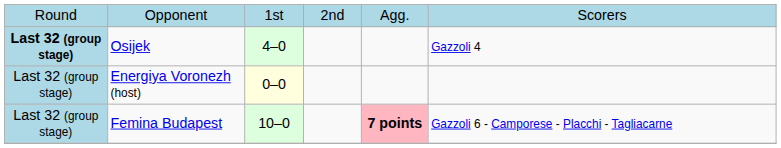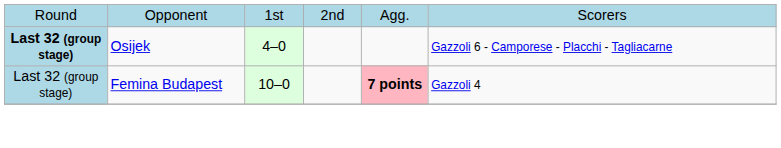Osijek | column 6: Gazzoli 4 -> Gazzoli 6 - Camporese - Placchi - Tagliacarne
- row: Last 32 (group stage) | Energiya Voronezh (host) | 0–0
Femina Budapest | column 6: Gazzoli 6 - Camporese - Placchi - Tagliacarne -> Gazzoli 4
